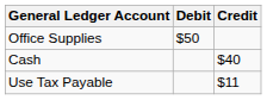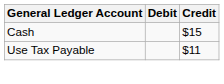- row: Office Supplies | $50
Cash | Credit: $40 -> $15
